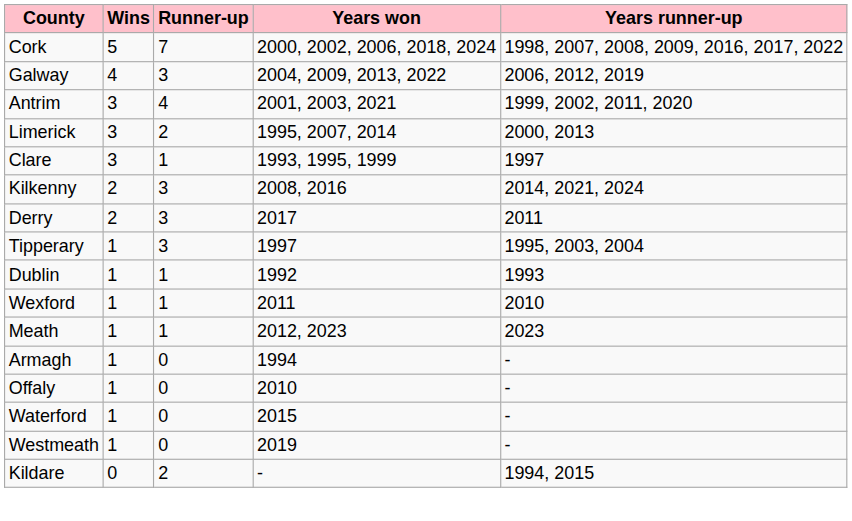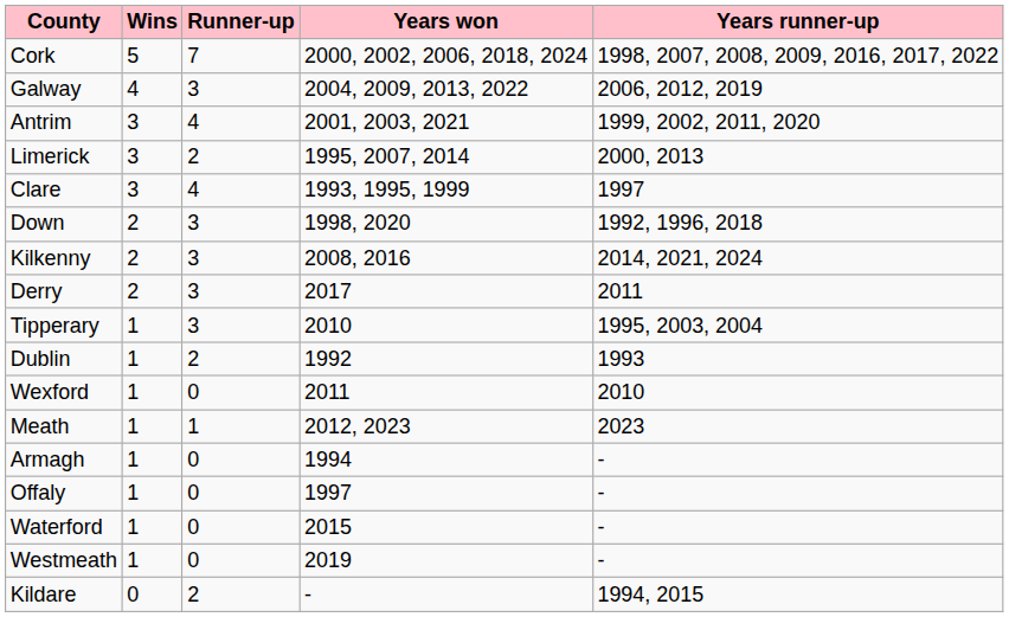Clare | Runner-up: 1 -> 4
+ row: Down | 2 | 3 | 1998, 2020 | 1992, 1996, 2018
Tipperary | Years won: 1997 -> 2010
Dublin | Runner-up: 1 -> 2
Wexford | Runner-up: 1 -> 0
Offaly | Years won: 2010 -> 1997
